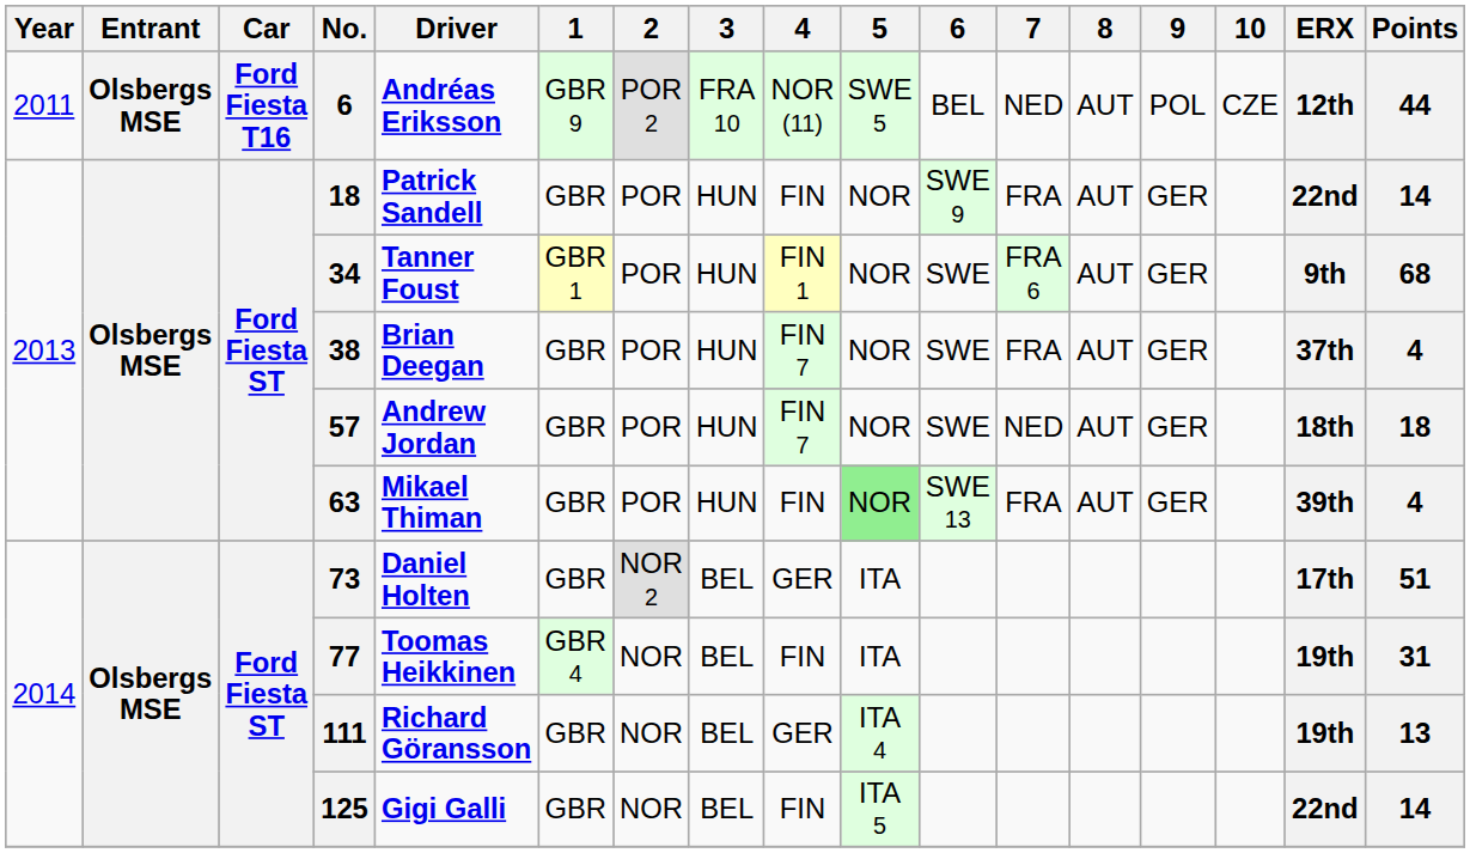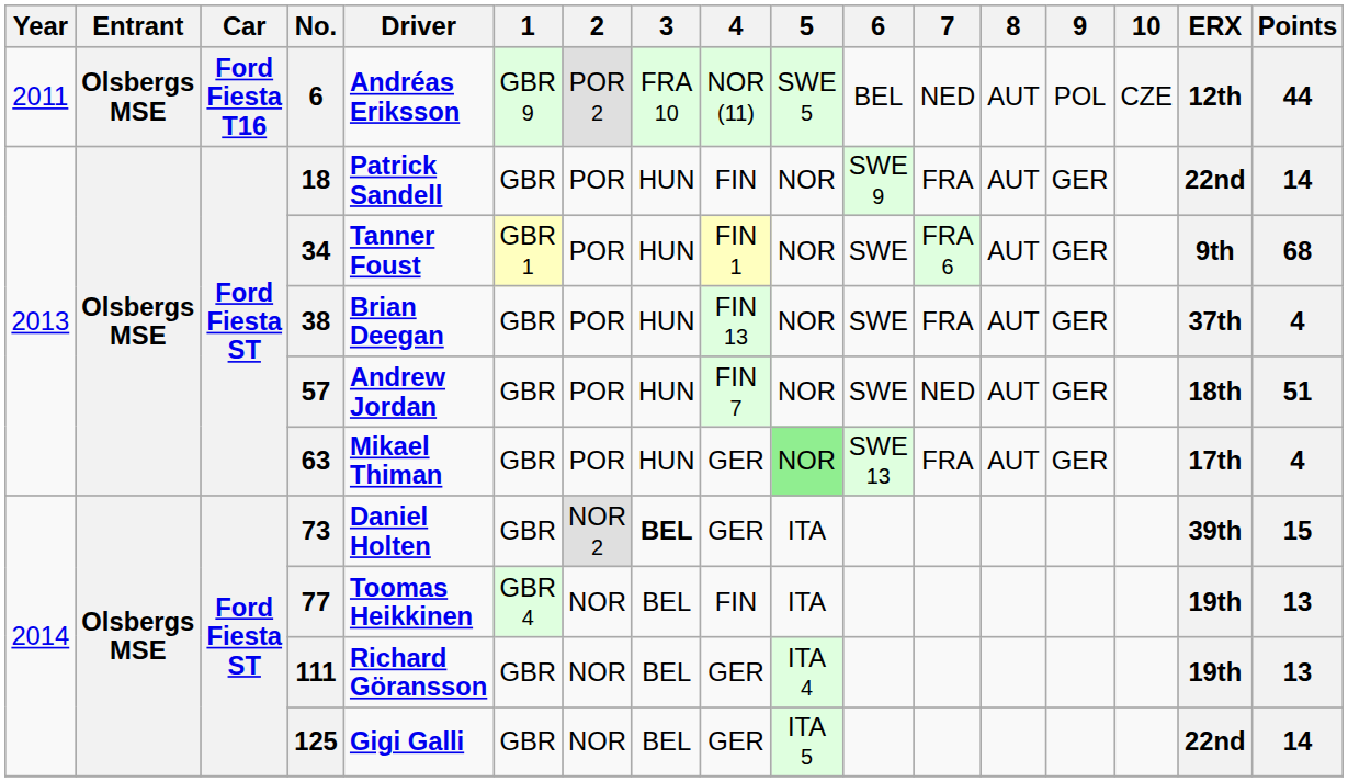38 | 4: FIN 7 -> FIN 13
57 | Points: 18 -> 51
63 | 4: FIN -> GER
63 | ERX: 39th -> 17th
73 | 3: normal -> bold
73 | ERX: 17th -> 39th
73 | Points: 51 -> 15
77 | Points: 31 -> 13
125 | 4: FIN -> GER
